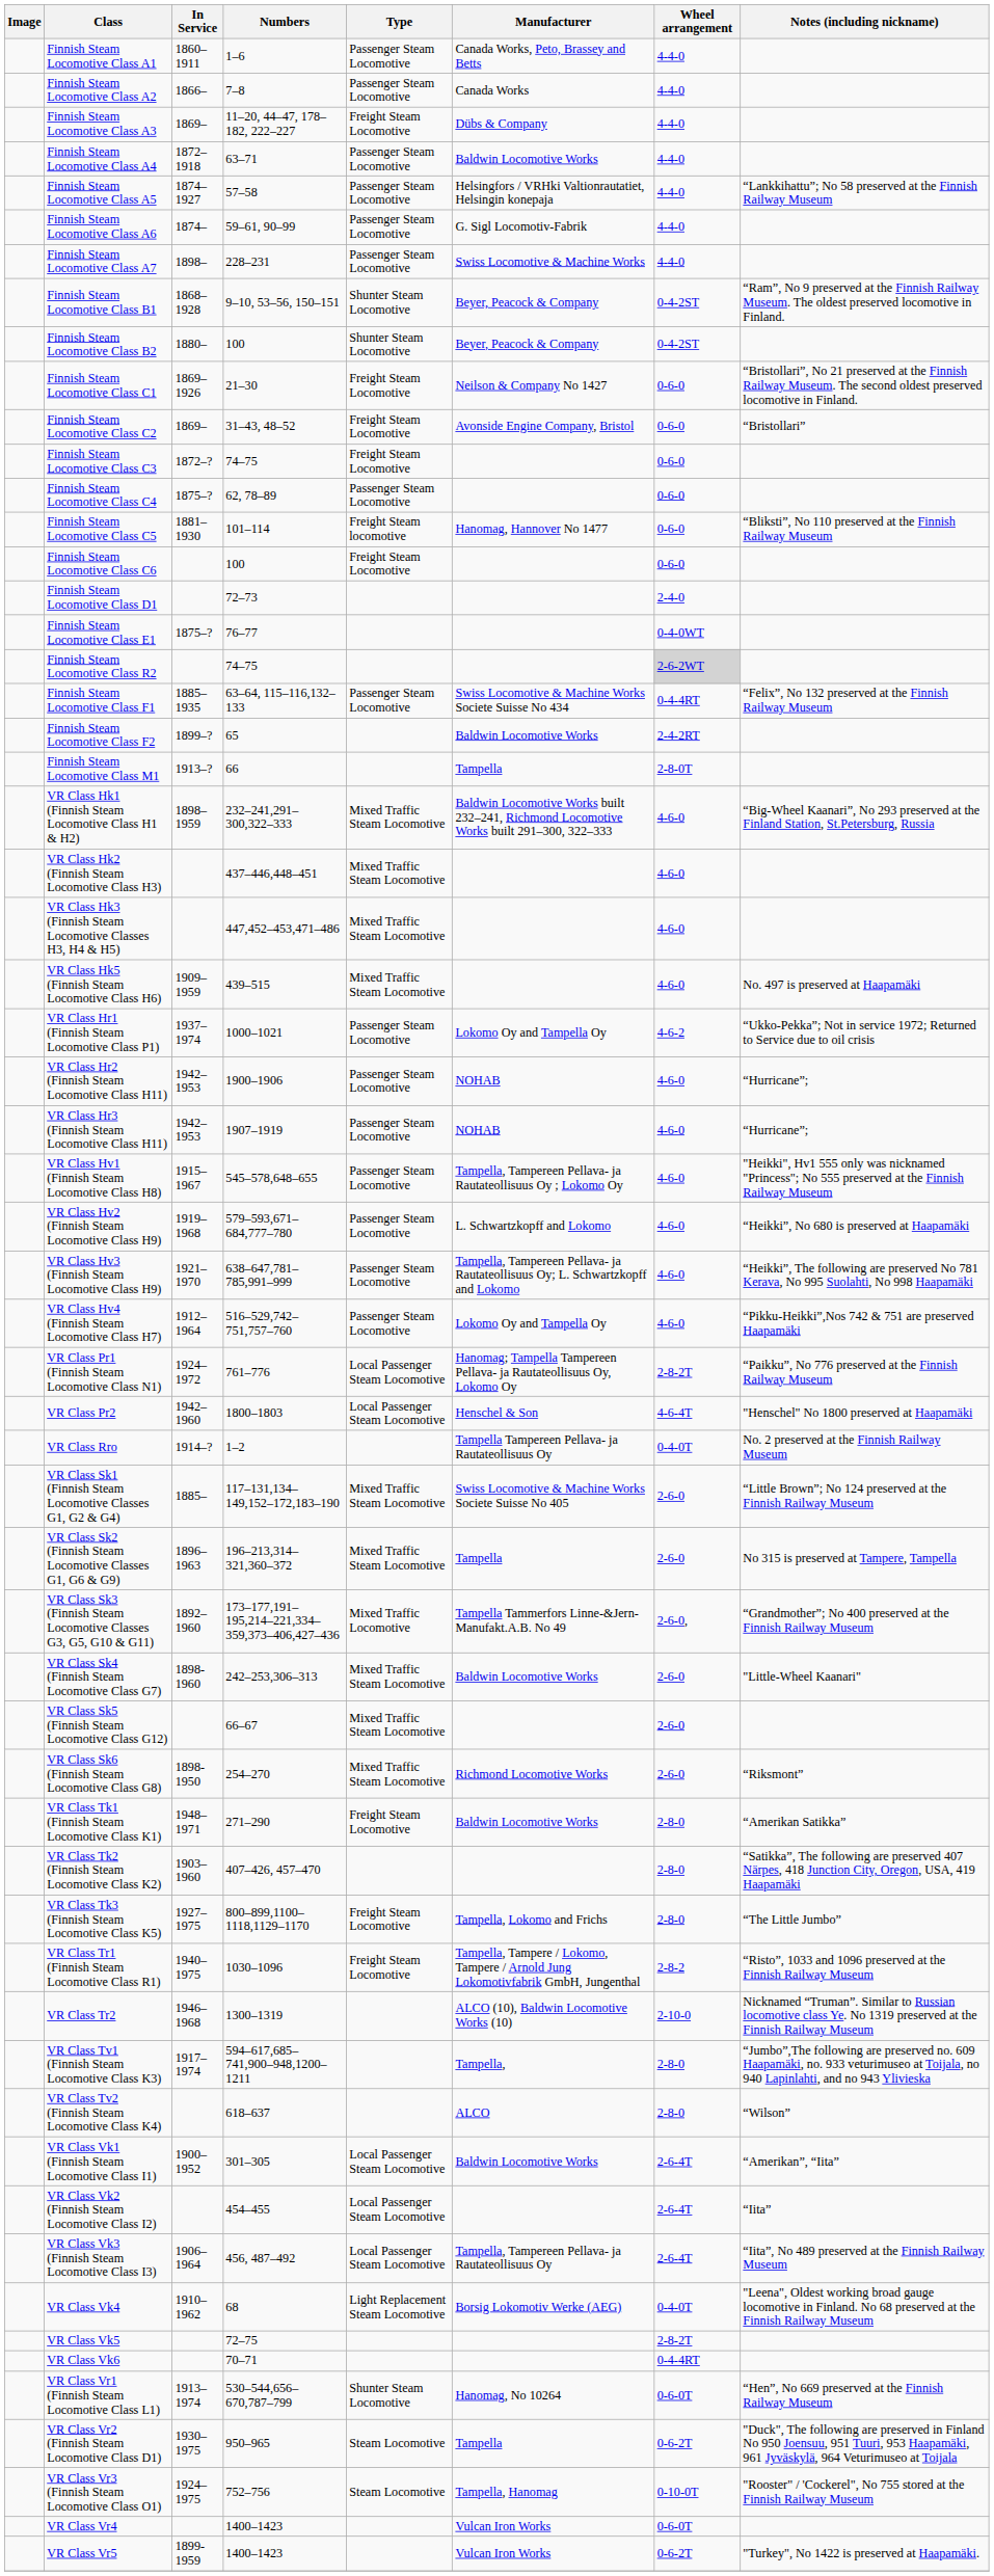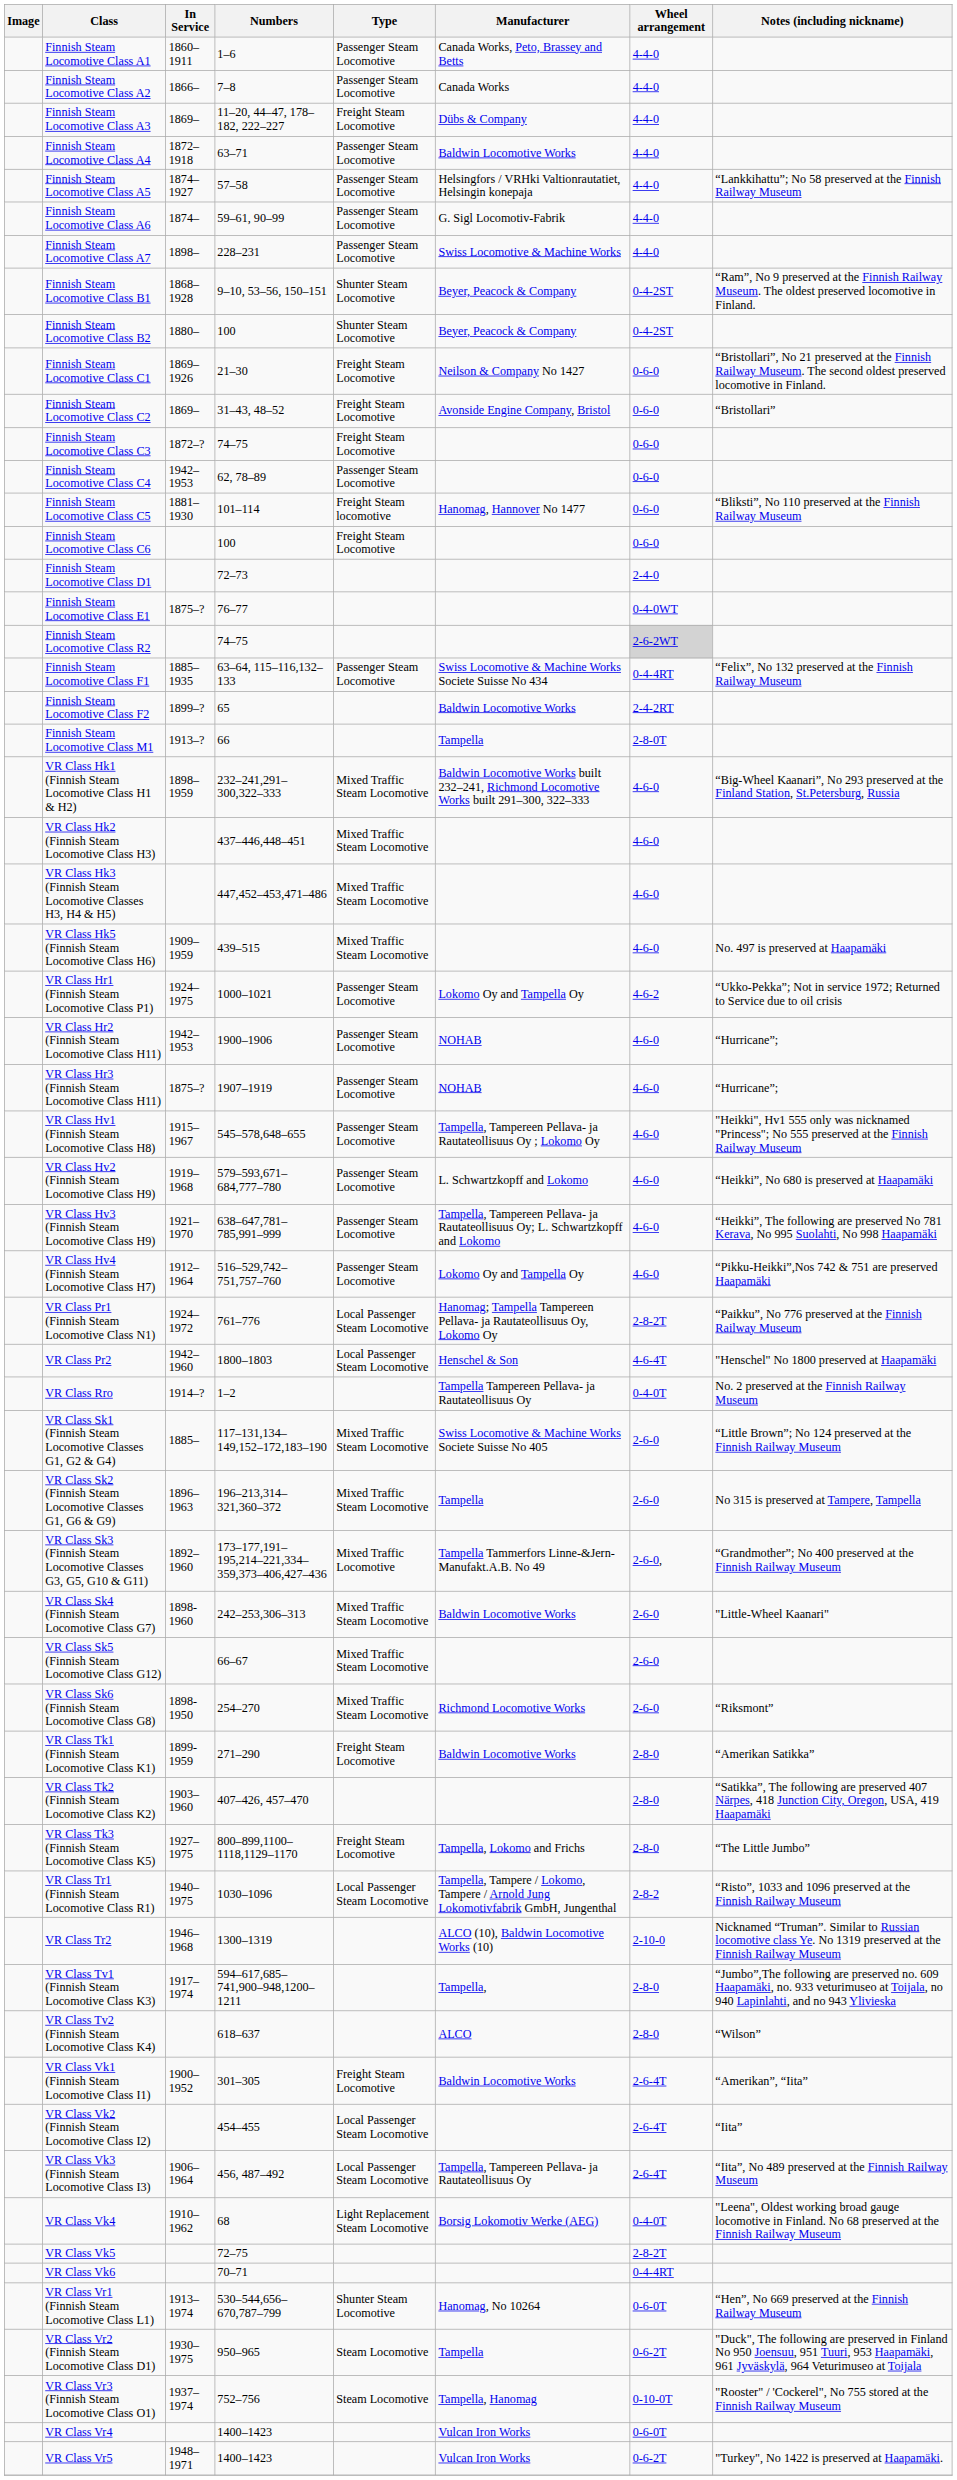Finnish Steam Locomotive Class C4 | In Service: 1875–? -> 1942–1953
VR Class Hr1 (Finnish Steam Locomotive Class P1) | In Service: 1937–1974 -> 1924–1975
VR Class Hr3 (Finnish Steam Locomotive Class H11) | In Service: 1942–1953 -> 1875–?
VR Class Tk1 (Finnish Steam Locomotive Class K1) | In Service: 1948–1971 -> 1899-1959
VR Class Tr1 (Finnish Steam Locomotive Class R1) | Type: Freight Steam Locomotive -> Local Passenger Steam Locomotive
VR Class Vk1 (Finnish Steam Locomotive Class I1) | Type: Local Passenger Steam Locomotive -> Freight Steam Locomotive
VR Class Vr3 (Finnish Steam Locomotive Class O1) | In Service: 1924–1975 -> 1937–1974
VR Class Vr5 | In Service: 1899-1959 -> 1948–1971
